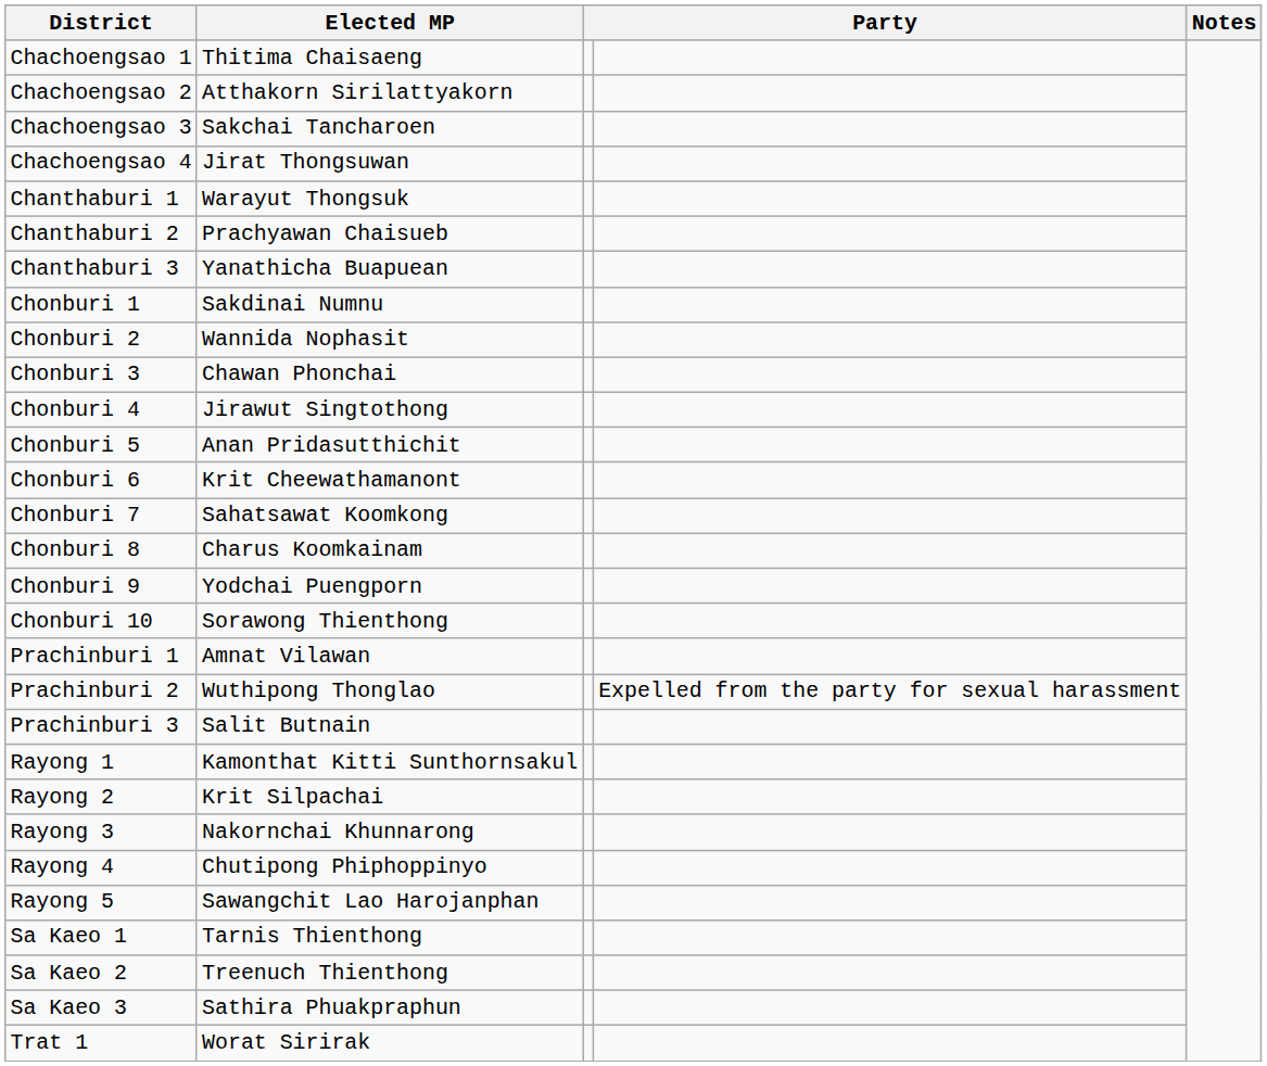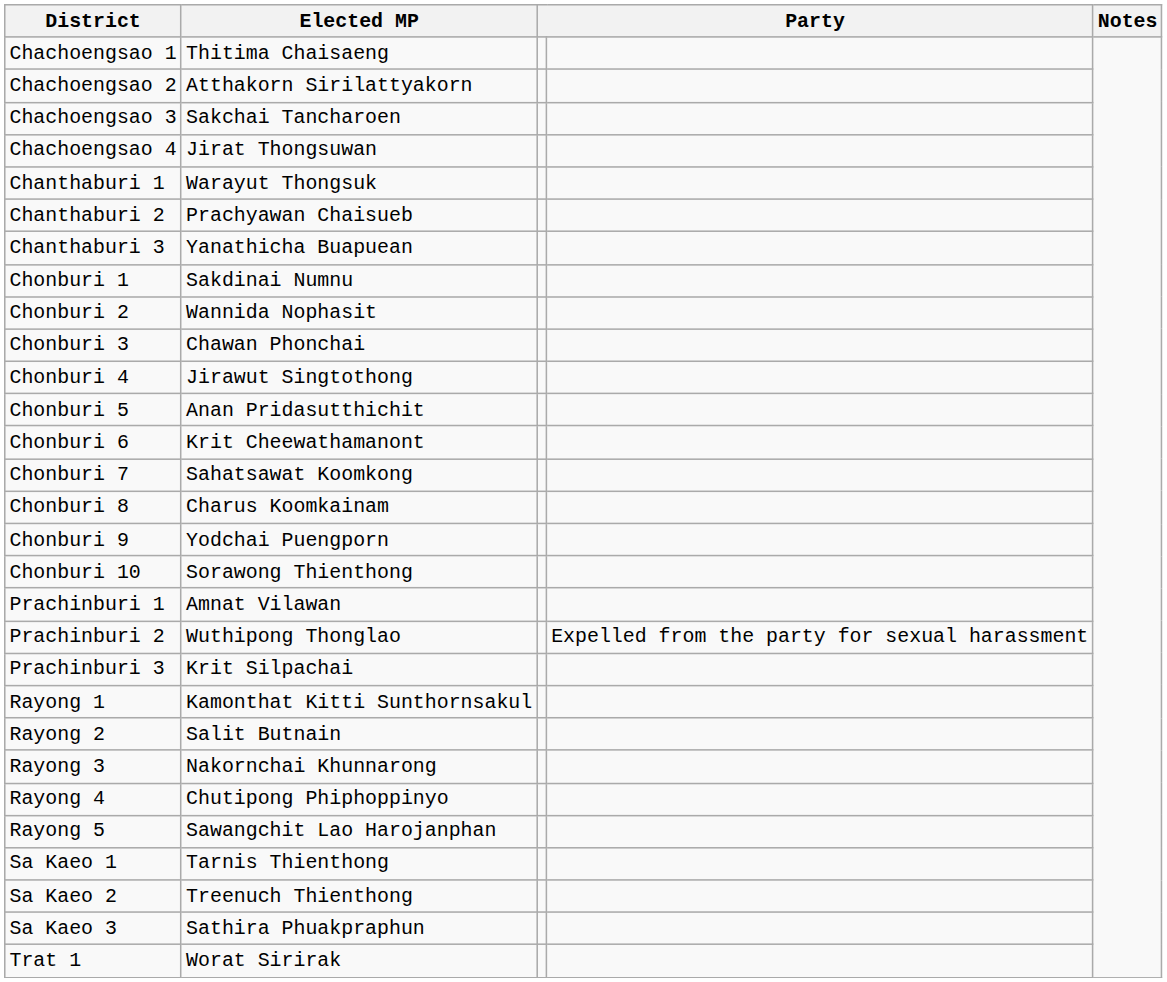Prachinburi 3 | Elected MP: Salit Butnain -> Krit Silpachai
Rayong 2 | Elected MP: Krit Silpachai -> Salit Butnain
